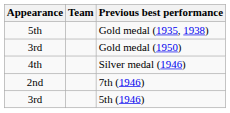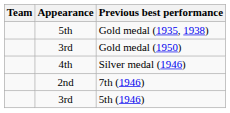columns swapped: Team <-> Appearance
